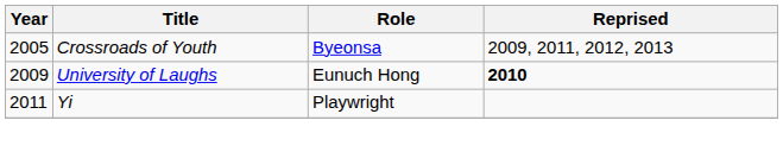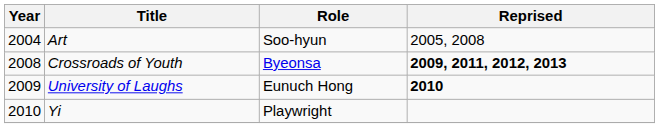+ row: 2004 | Art | Soo-hyun | 2005, 2008
Crossroads of Youth | Year: 2005 -> 2008
Crossroads of Youth | Reprised: normal -> bold
Yi | Year: 2011 -> 2010
